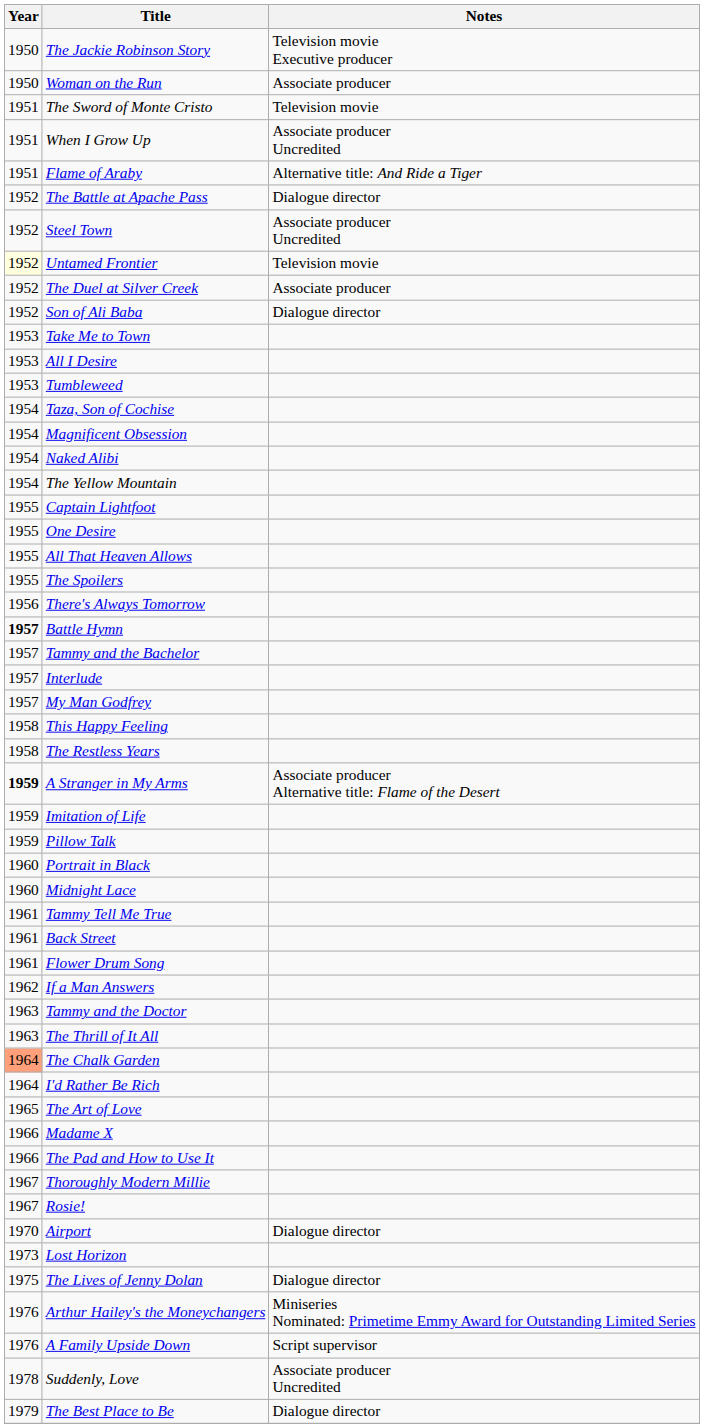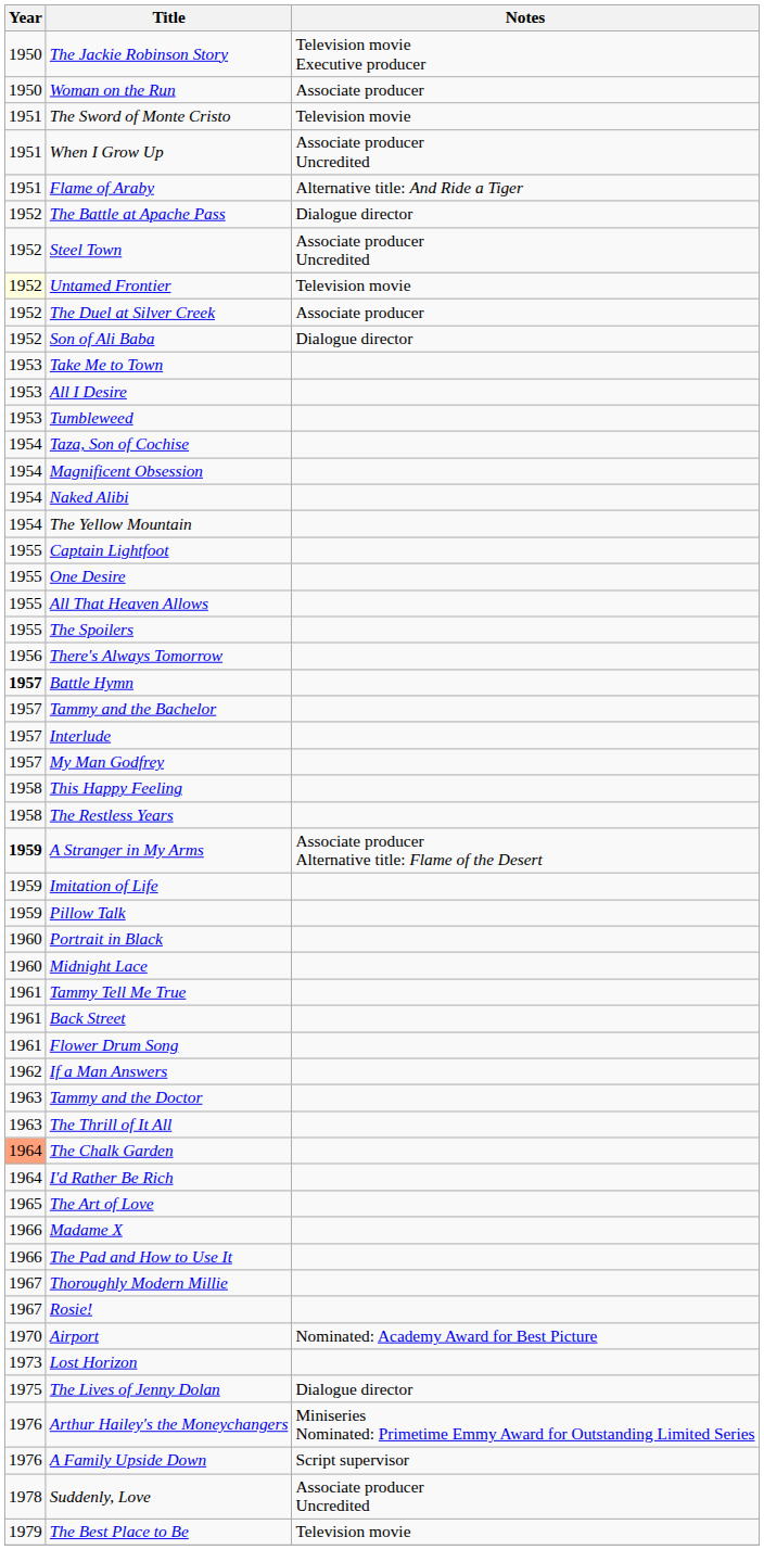Airport | Notes: Dialogue director -> Nominated: Academy Award for Best Picture
The Best Place to Be | Notes: Dialogue director -> Television movie
